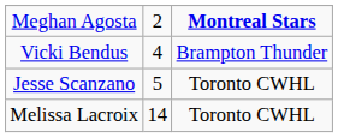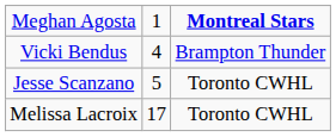Meghan Agosta | column 2: 2 -> 1
Melissa Lacroix | column 2: 14 -> 17
